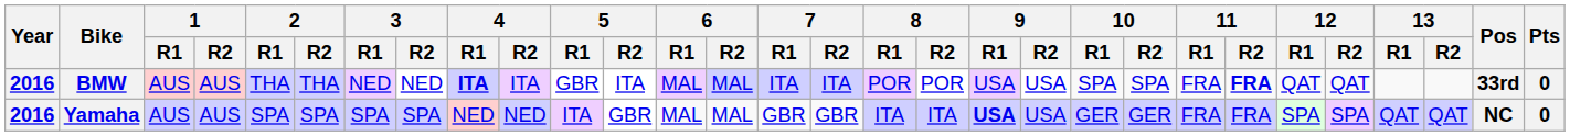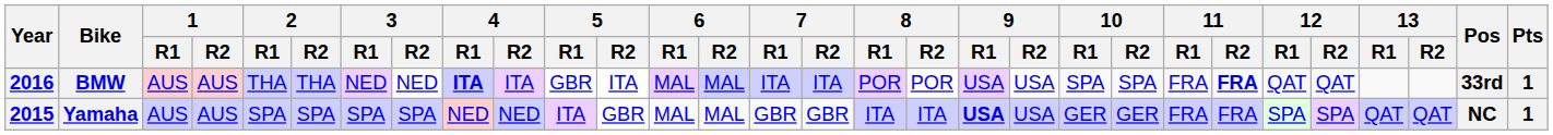BMW | Pts: 0 -> 1
Yamaha | Year: 2016 -> 2015
Yamaha | Pts: 0 -> 1
